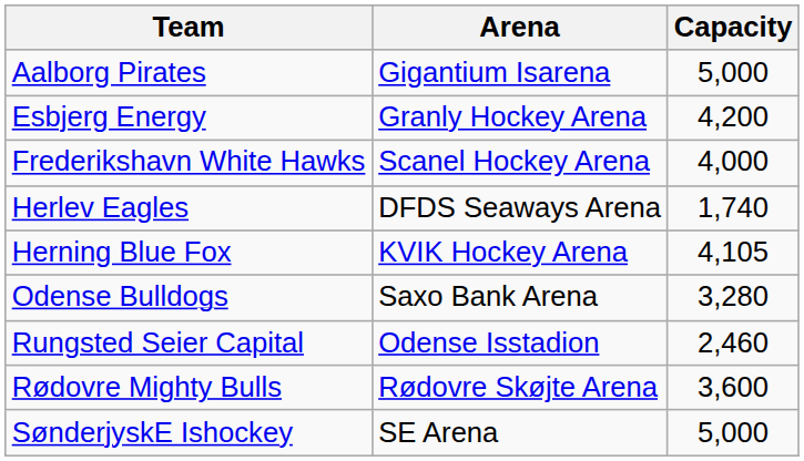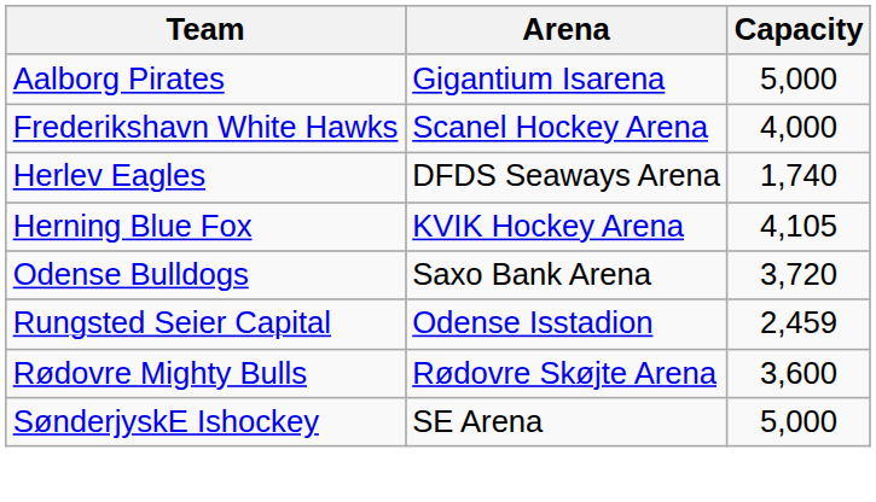- row: Esbjerg Energy | Granly Hockey Arena | 4,200
Odense Bulldogs | Capacity: 3,280 -> 3,720
Rungsted Seier Capital | Capacity: 2,460 -> 2,459
